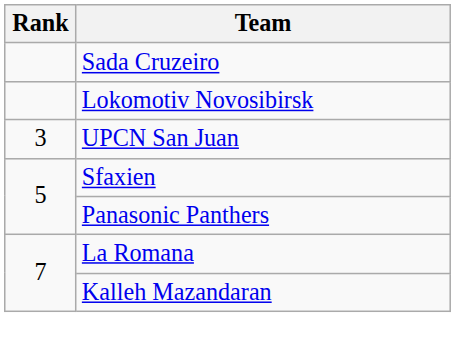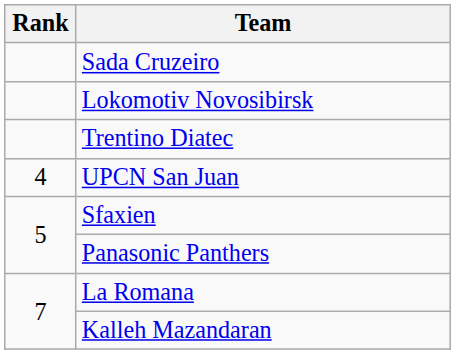+ row: Trentino Diatec
UPCN San Juan | Rank: 3 -> 4
